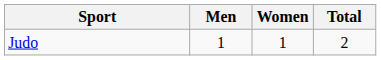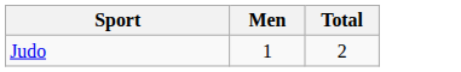- column: Women | 1
